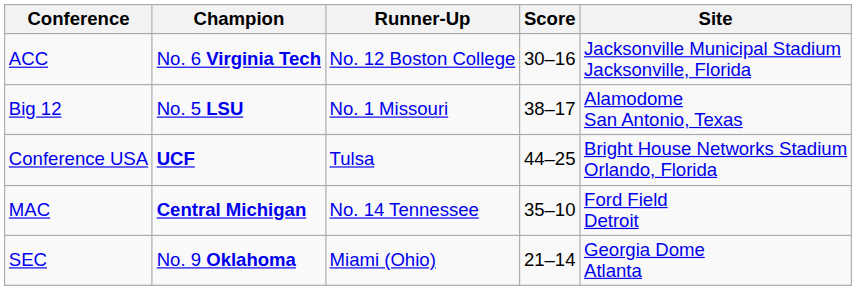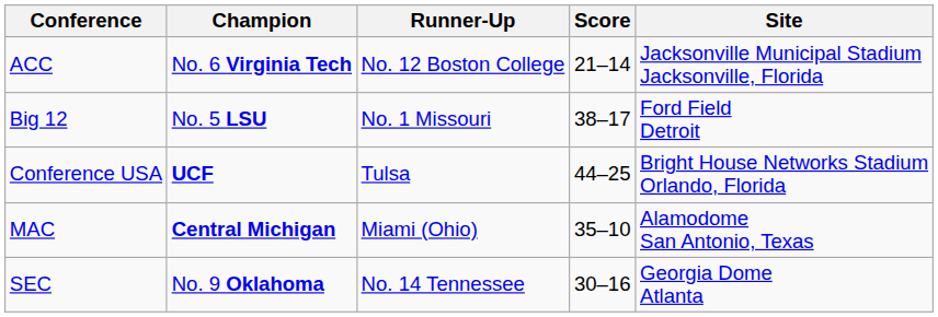ACC | Score: 30–16 -> 21–14
Big 12 | Site: Alamodome San Antonio, Texas -> Ford Field Detroit
MAC | Runner-Up: No. 14 Tennessee -> Miami (Ohio)
MAC | Site: Ford Field Detroit -> Alamodome San Antonio, Texas
SEC | Runner-Up: Miami (Ohio) -> No. 14 Tennessee
SEC | Score: 21–14 -> 30–16
